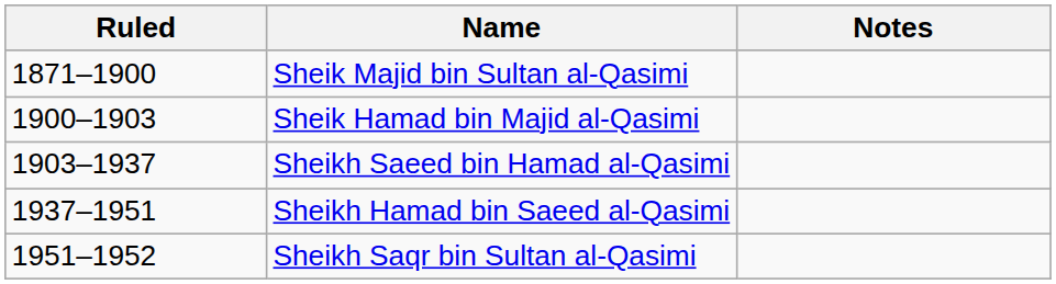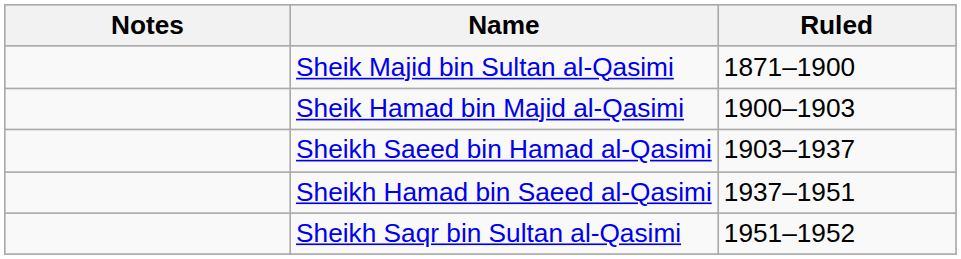columns swapped: Ruled <-> Notes
